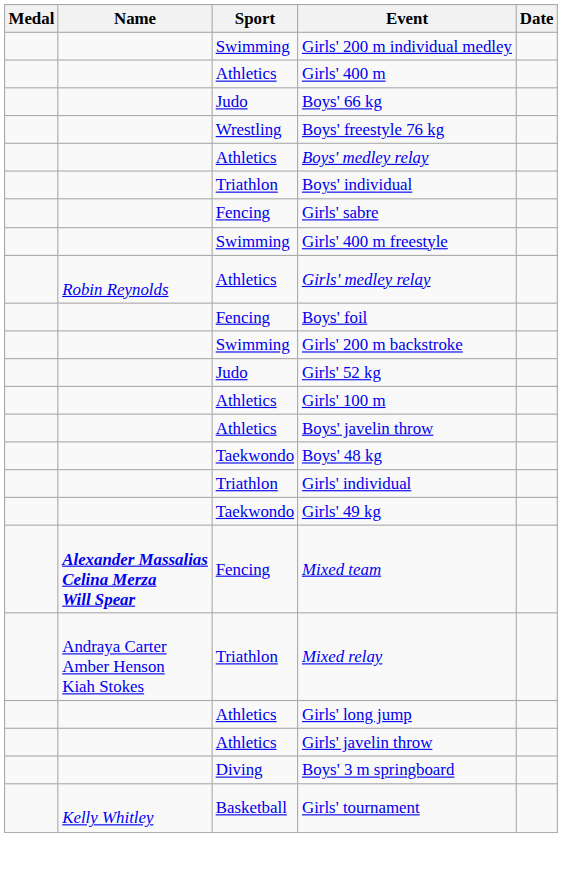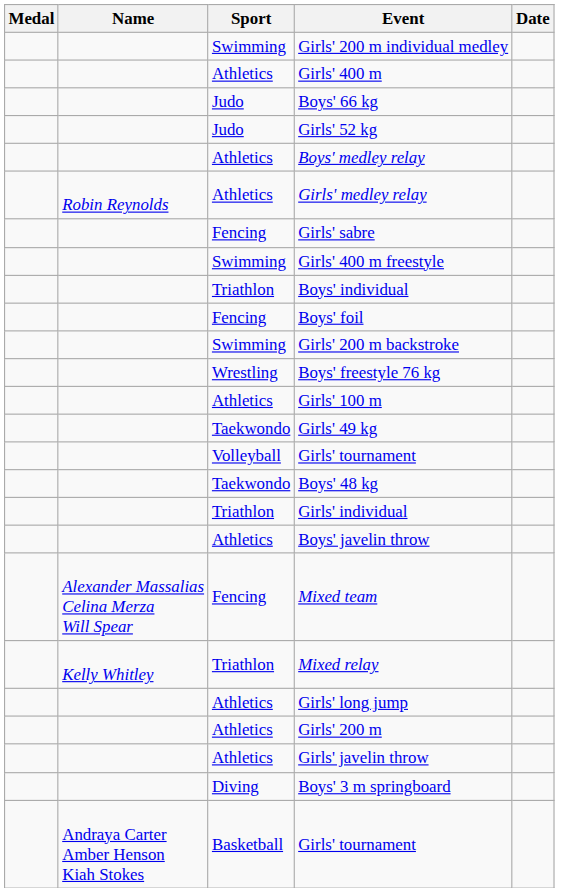rows swapped: Girls' 52 kg <-> Boys' freestyle 76 kg
rows swapped: Girls' medley relay <-> Boys' individual
rows swapped: Boys' javelin throw <-> Girls' 49 kg
+ row: Volleyball | Girls' tournament
Mixed team | Name: bold -> normal
Mixed relay | Name: Andraya Carter Amber Henson Kiah Stokes -> Kelly Whitley
+ row: Athletics | Girls' 200 m
Basketball / Girls' tournament | Name: Kelly Whitley -> Andraya Carter Amber Henson Kiah Stokes
